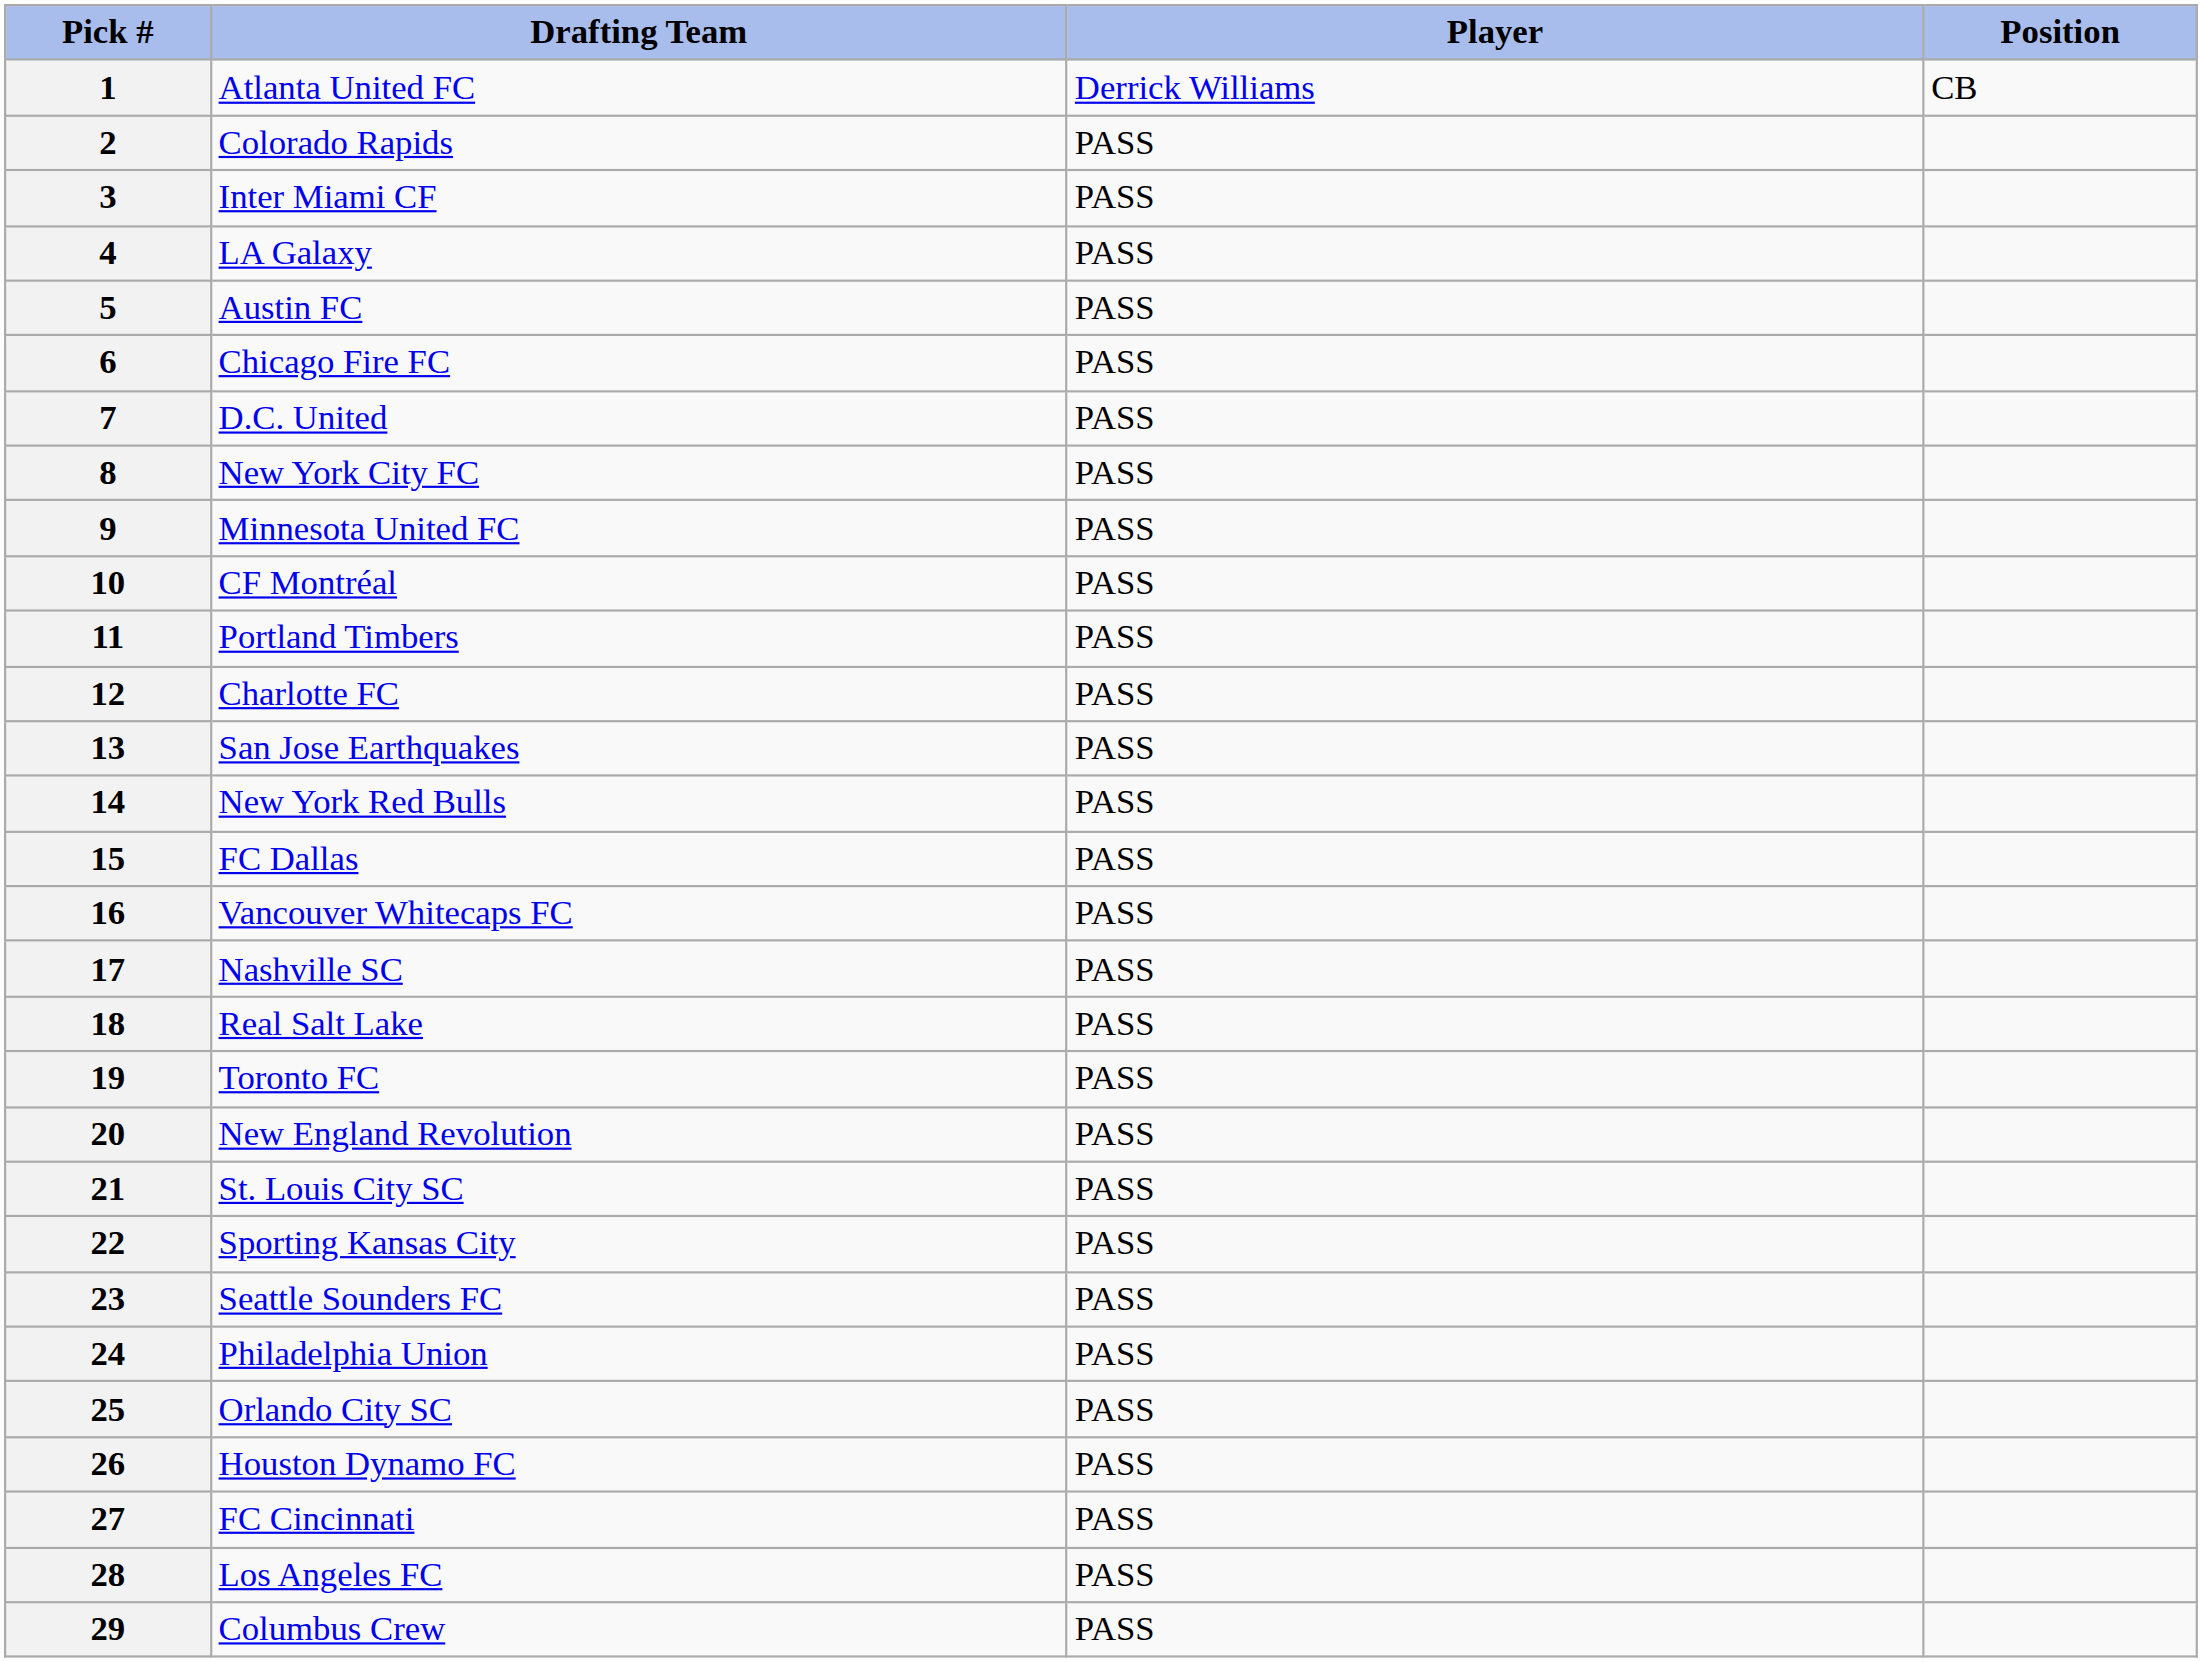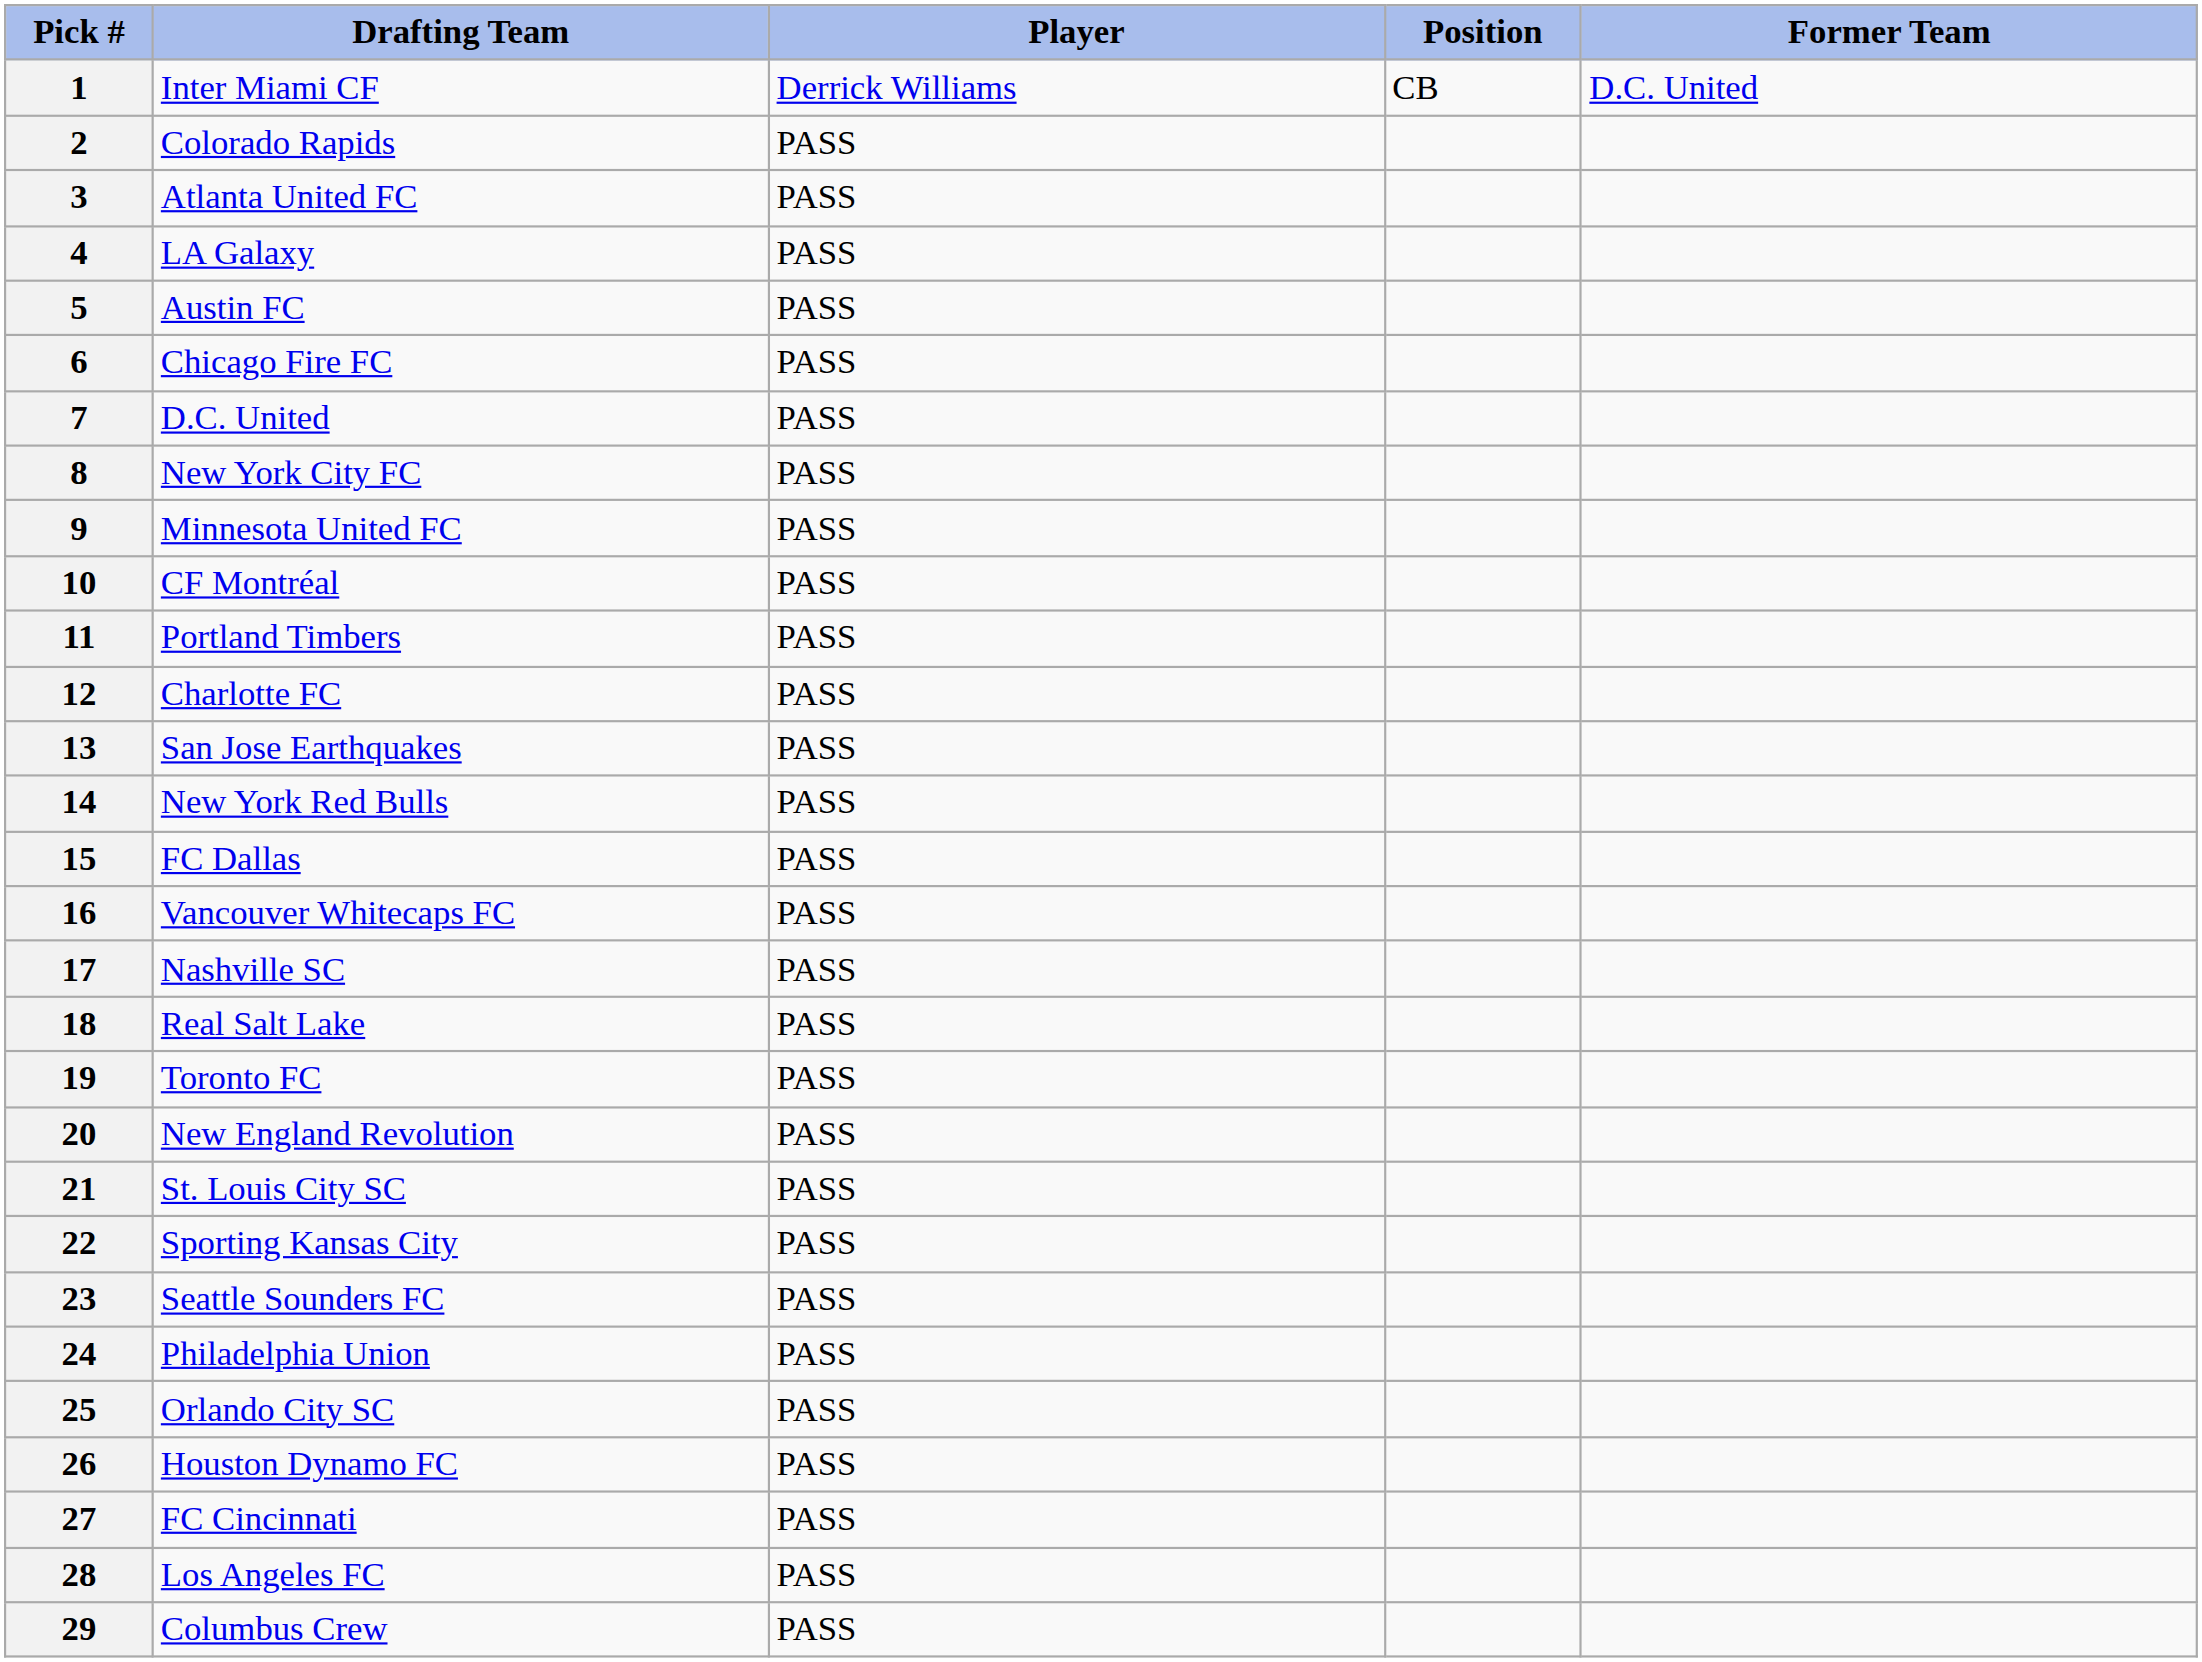+ column: Former Team | D.C. United
1 | Drafting Team: Atlanta United FC -> Inter Miami CF
3 | Drafting Team: Inter Miami CF -> Atlanta United FC
